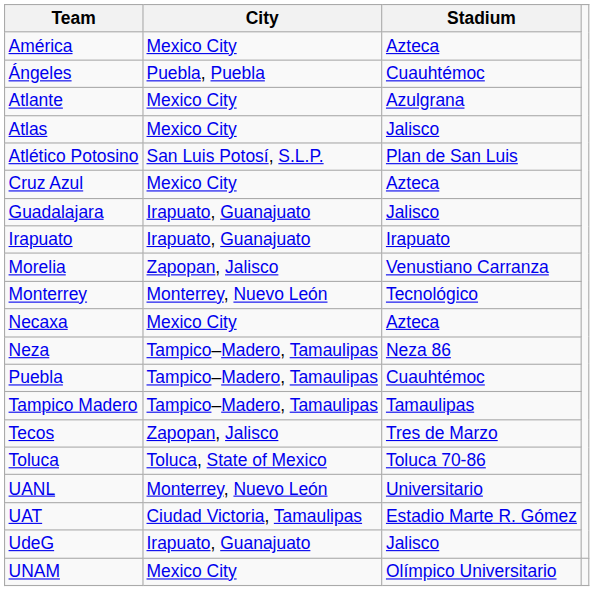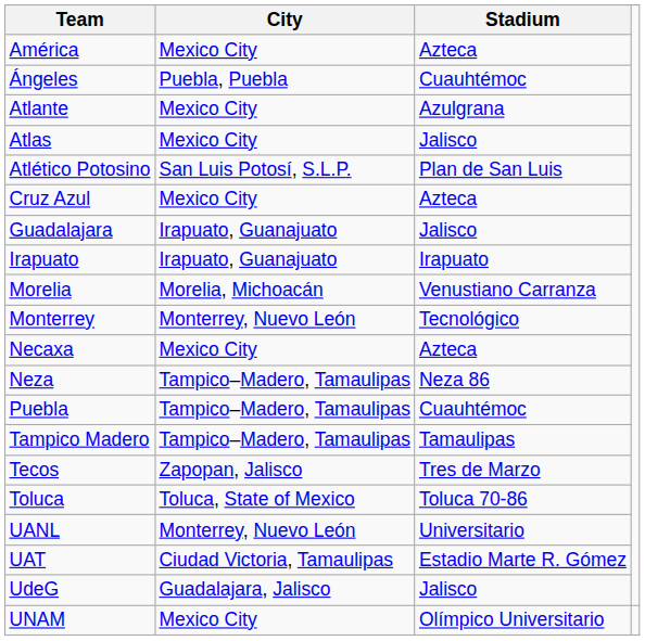Morelia | City: Zapopan, Jalisco -> Morelia, Michoacán
UdeG | City: Irapuato, Guanajuato -> Guadalajara, Jalisco
